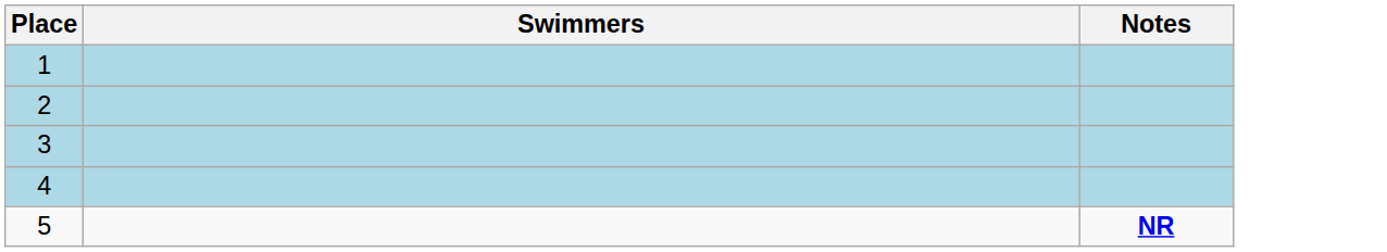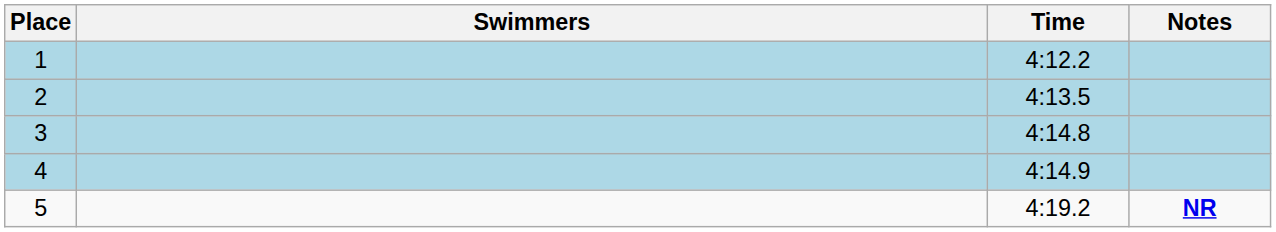+ column: Time | 4:12.2 | 4:13.5 | 4:14.8 | 4:14.9 | 4:19.2
